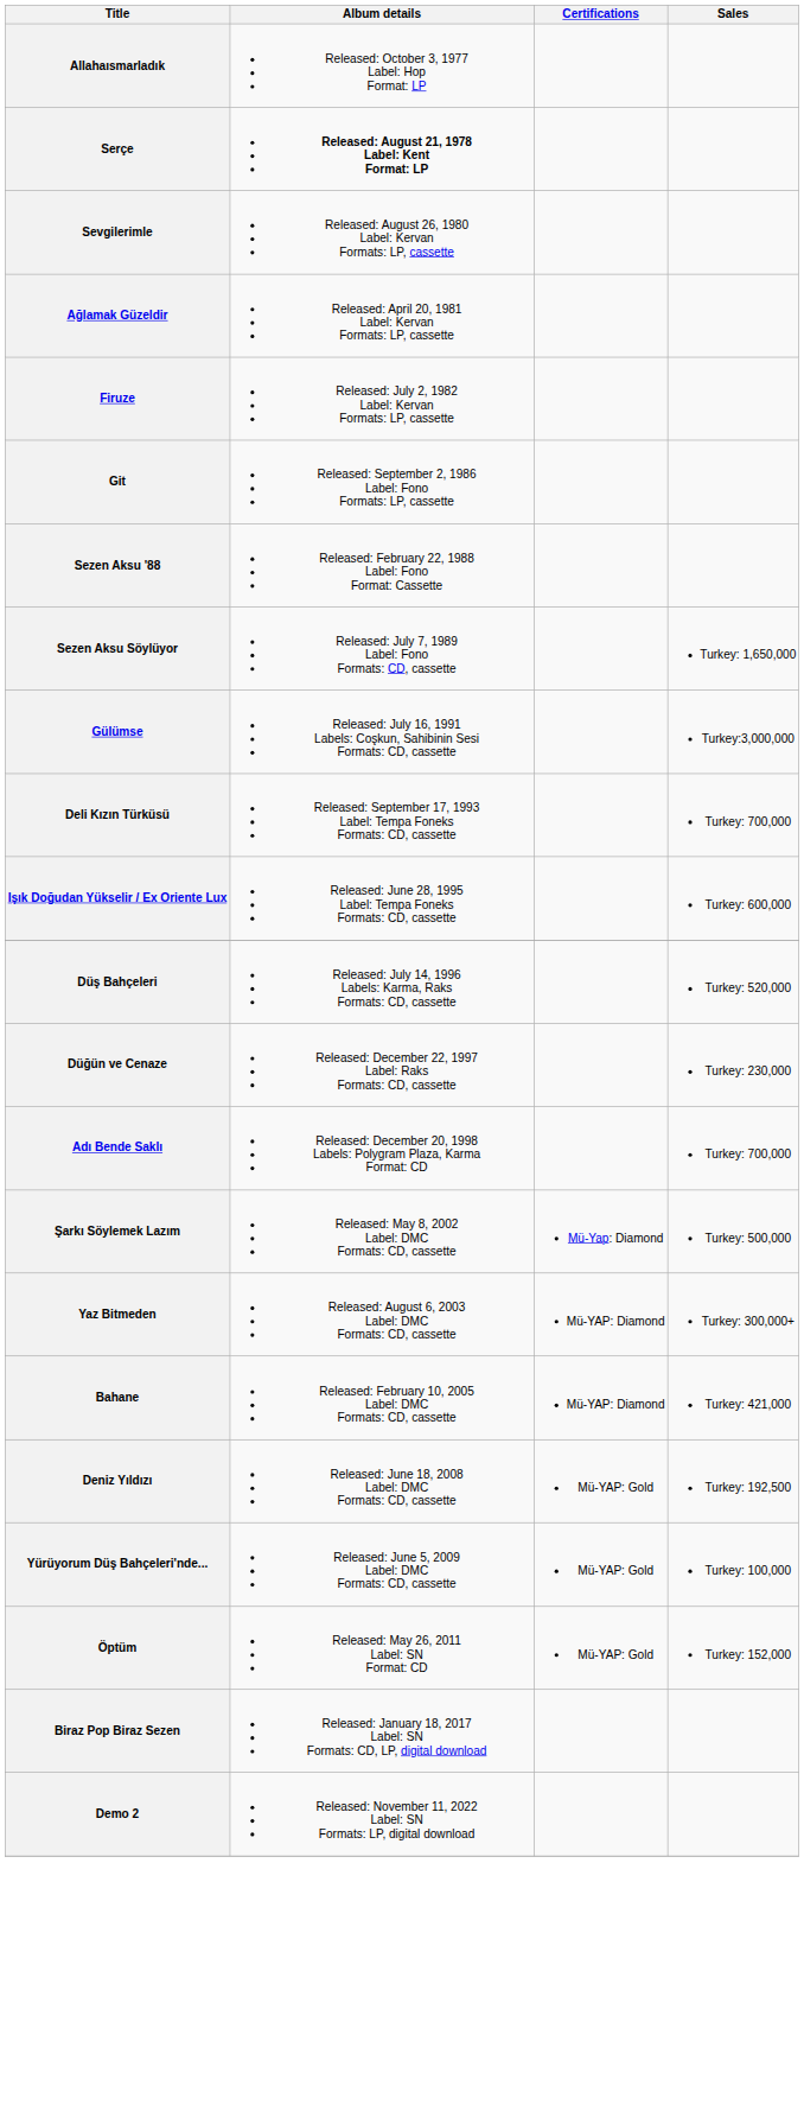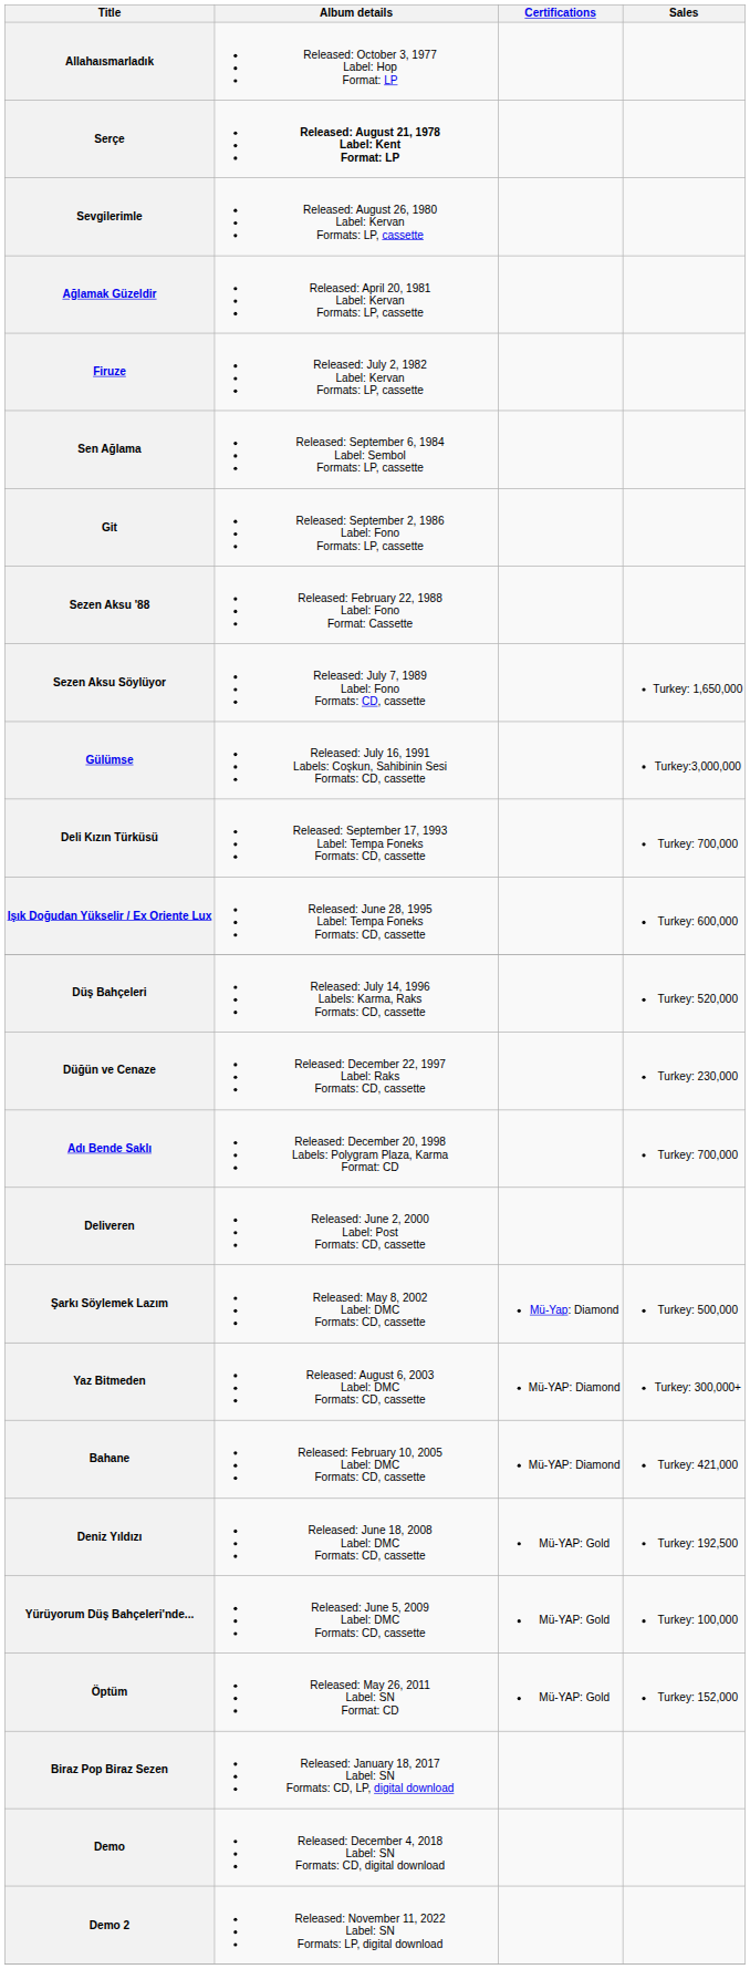+ row: Sen Ağlama | Released: September 6, 1984 Label: Sembol Formats: LP, cassette
+ row: Deliveren | Released: June 2, 2000 Label: Post Formats: CD, cassette
+ row: Demo | Released: December 4, 2018 Label: SN Formats: CD, digital download
